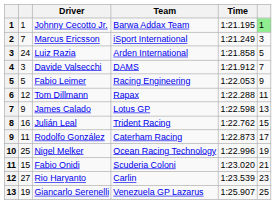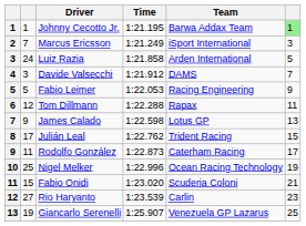columns swapped: Team <-> Time
Julián Leal | column 2: 16 -> 17
